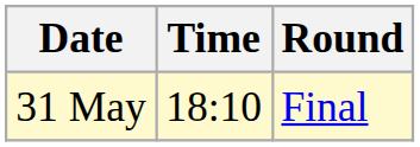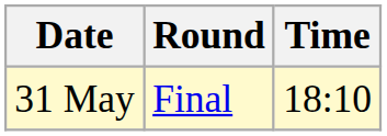columns swapped: Time <-> Round
